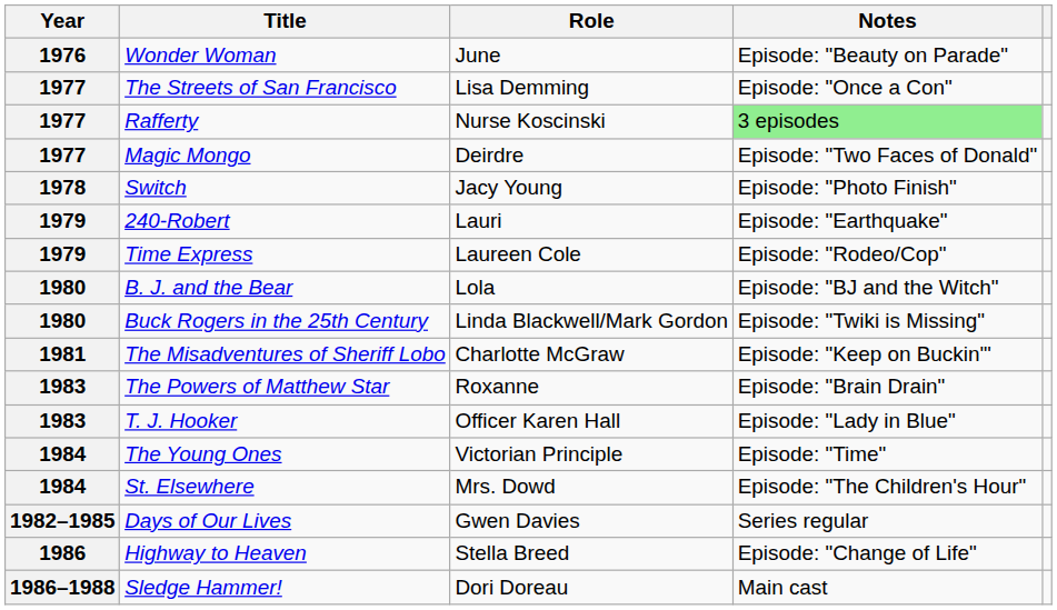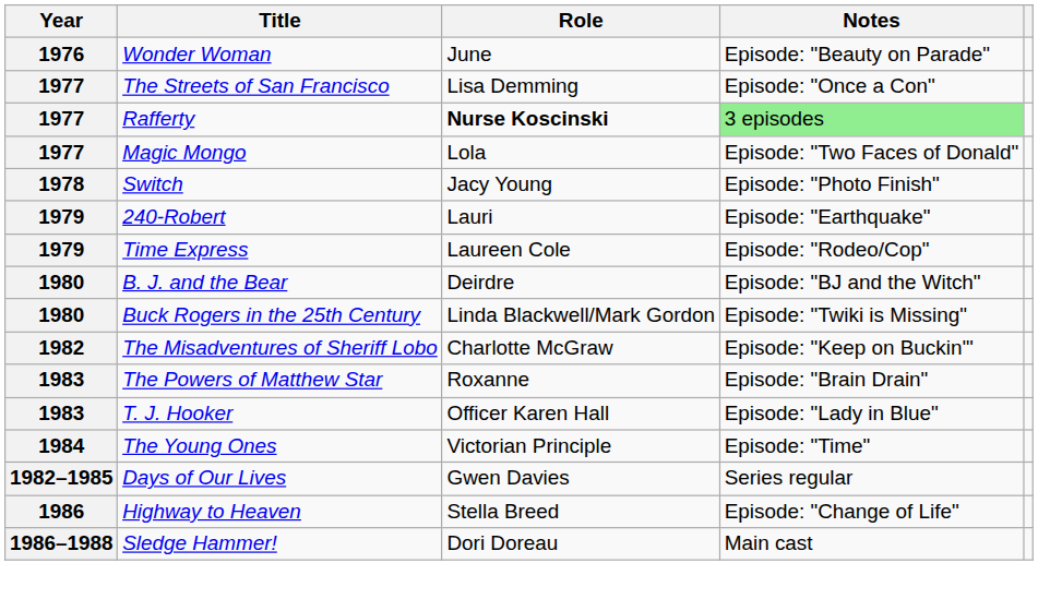Rafferty | Role: normal -> bold
Magic Mongo | Role: Deirdre -> Lola
B. J. and the Bear | Role: Lola -> Deirdre
The Misadventures of Sheriff Lobo | Year: 1981 -> 1982
- row: 1984 | St. Elsewhere | Mrs. Dowd | Episode: "The Children's Hour"
